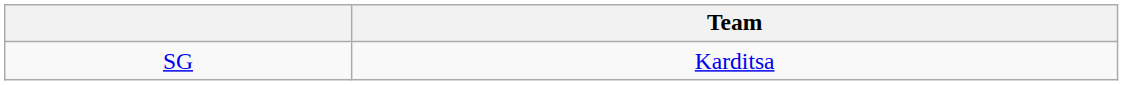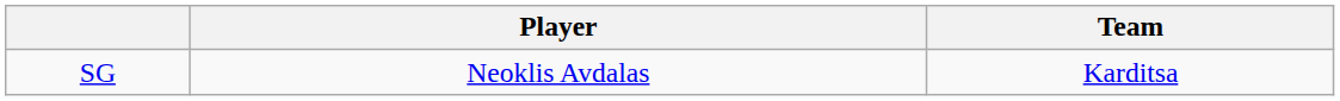+ column: Player | Neoklis Avdalas
